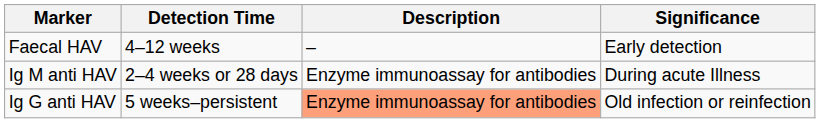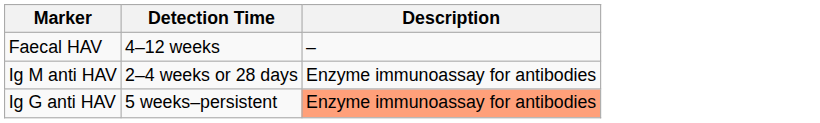- column: Significance | Early detection | During acute Illness | Old infection or reinfection
